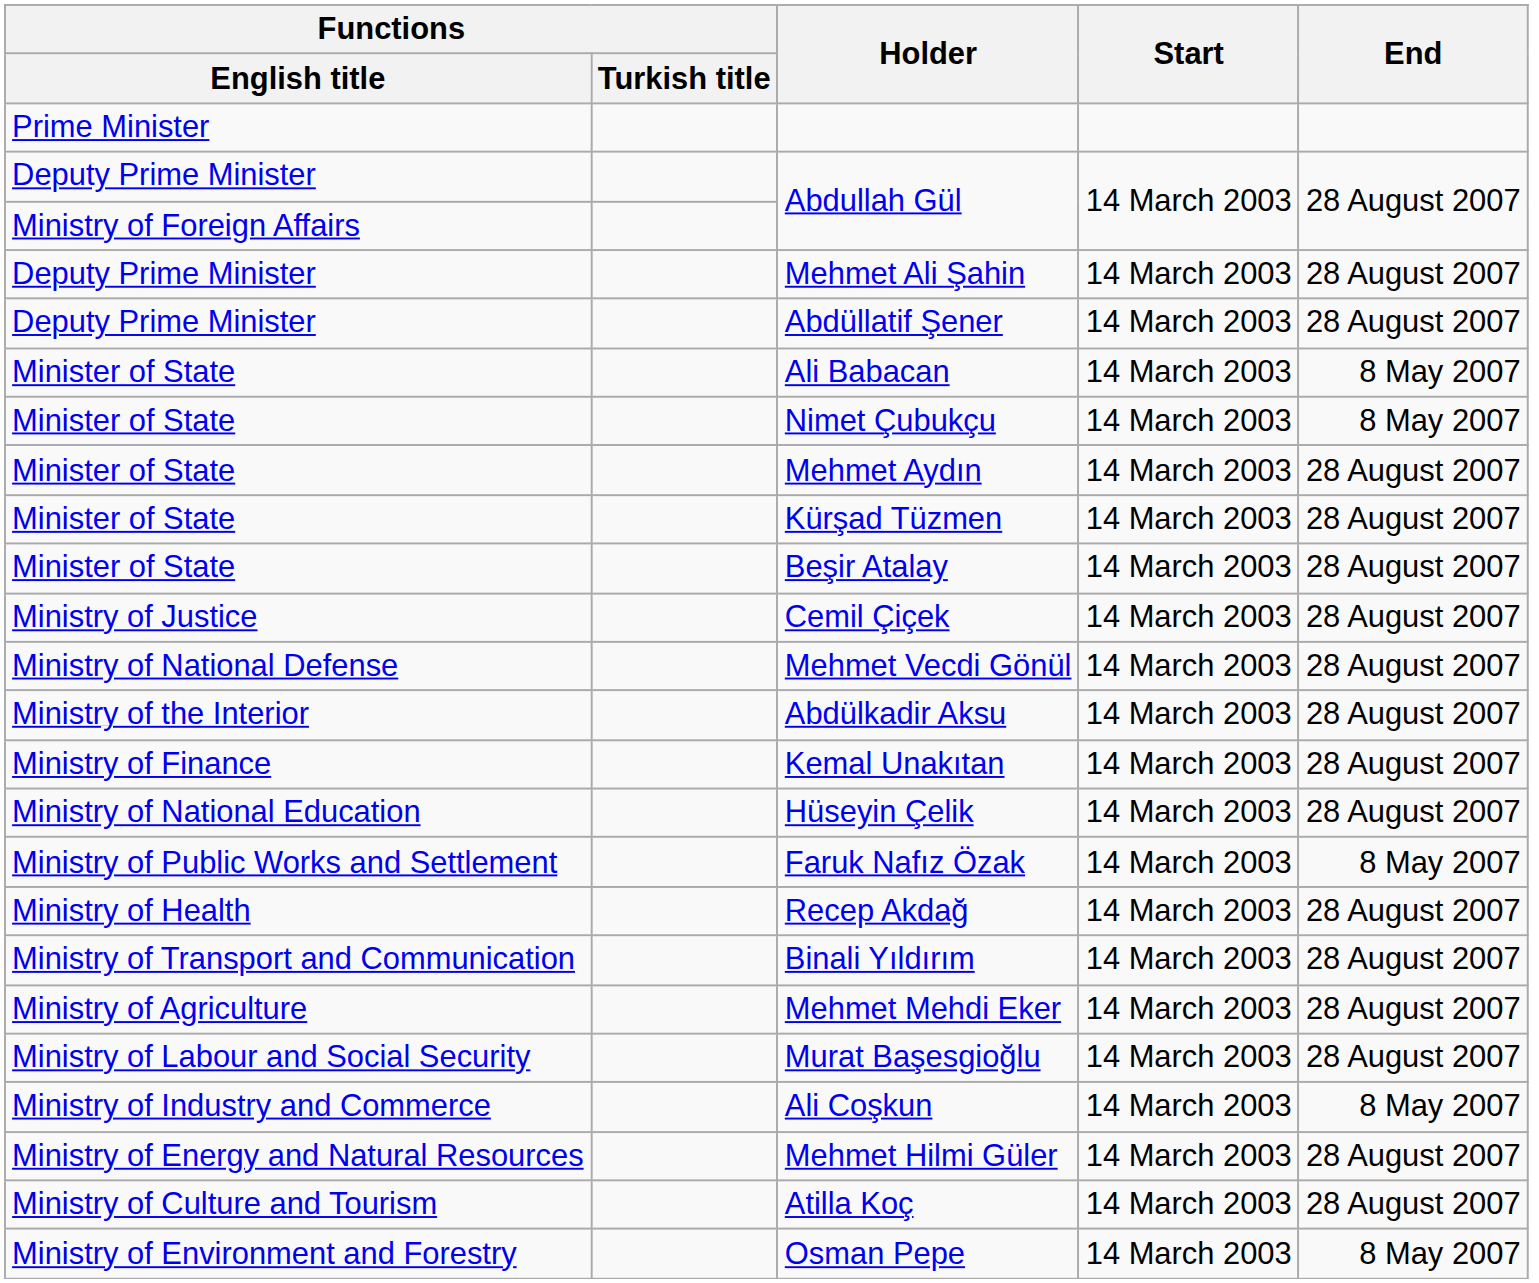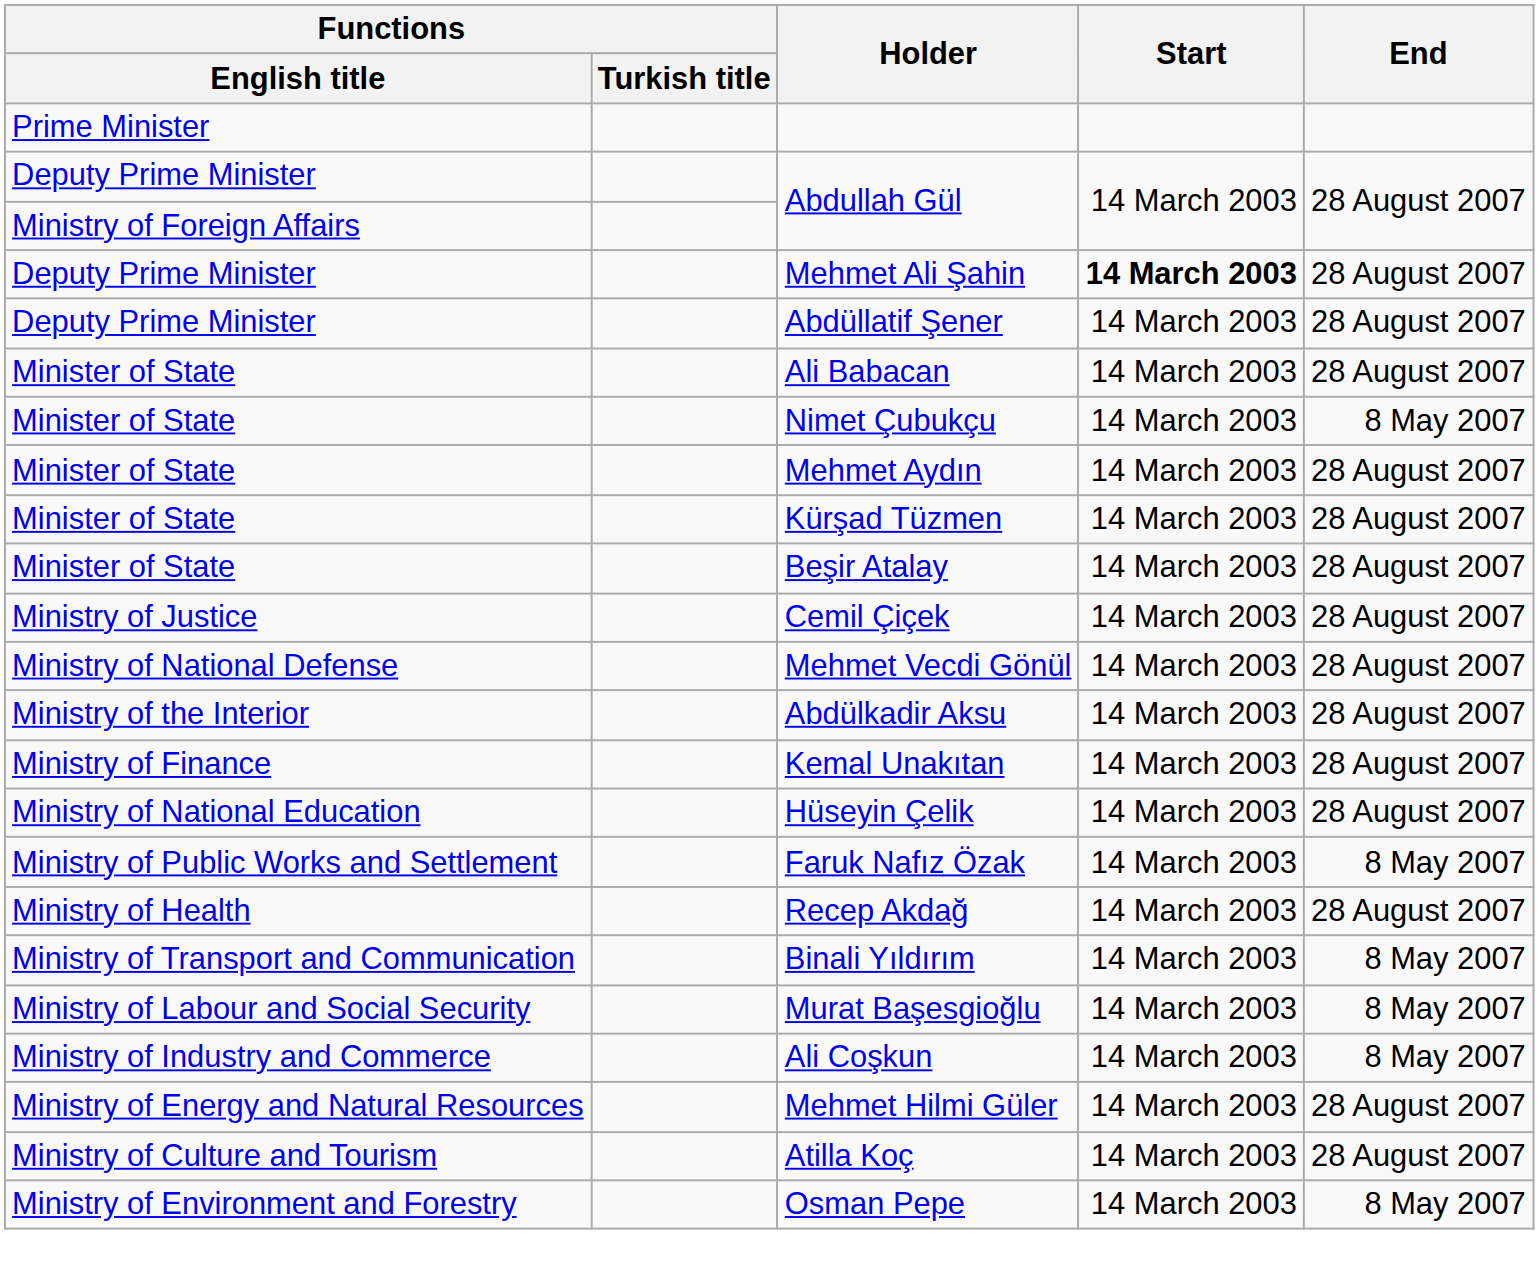Mehmet Ali Şahin | Start: normal -> bold
Ali Babacan | End: 8 May 2007 -> 28 August 2007
Binali Yıldırım | End: 28 August 2007 -> 8 May 2007
- row: Ministry of Agriculture | Mehmet Mehdi Eker | 14 March 2003 | 28 August 2007
Murat Başesgioğlu | End: 28 August 2007 -> 8 May 2007
